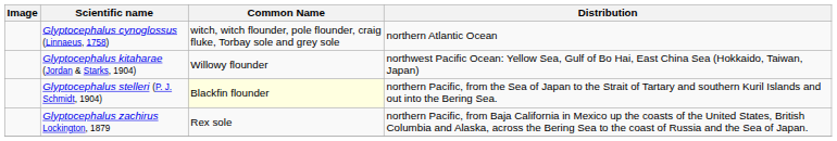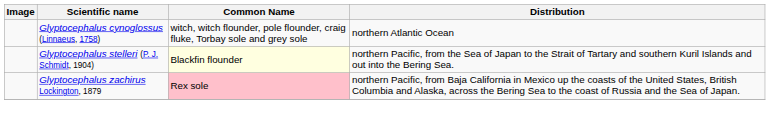- row: Glyptocephalus kitaharae (Jordan & Starks, 1904) | Willowy flounder | northwest Pacific Ocean: Yellow Sea, Gulf of Bo Hai, East China Sea (Hokkaido, Taiwan, Japan)
Glyptocephalus zachirus Lockington, 1879 | Common Name: no background -> pink background
